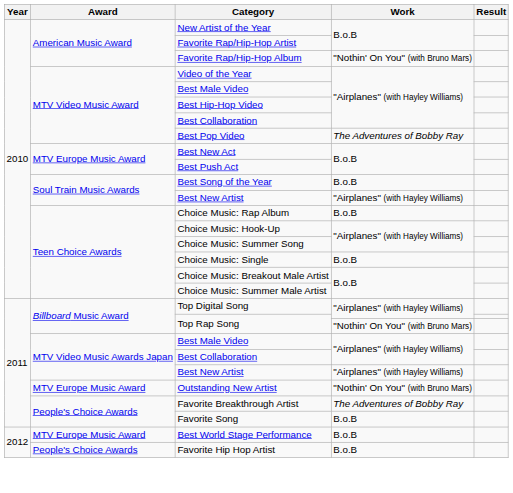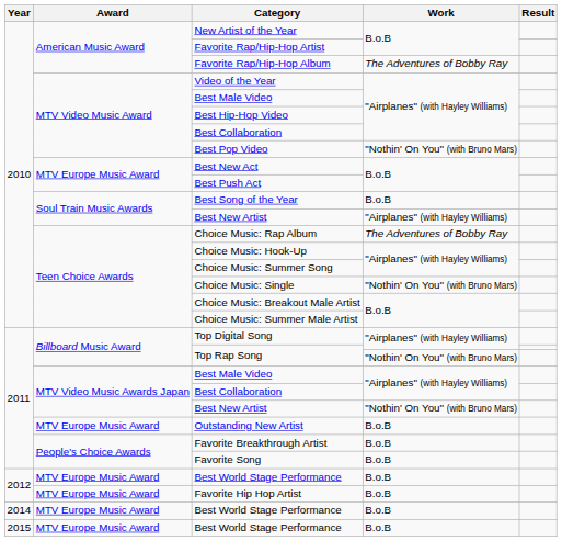Favorite Rap/Hip-Hop Album | Work: "Nothin' On You" (with Bruno Mars) -> The Adventures of Bobby Ray
Best Pop Video | Work: The Adventures of Bobby Ray -> "Nothin' On You" (with Bruno Mars)
Choice Music: Rap Album | Work: B.o.B -> The Adventures of Bobby Ray
Choice Music: Single | Work: B.o.B -> "Nothin' On You" (with Bruno Mars)
2011 / Best New Artist | Work: "Airplanes" (with Hayley Williams) -> "Nothin' On You" (with Bruno Mars)
Outstanding New Artist | Work: "Nothin' On You" (with Bruno Mars) -> B.o.B
Favorite Breakthrough Artist | Work: The Adventures of Bobby Ray -> B.o.B
Favorite Hip Hop Artist | Award: People's Choice Awards -> MTV Europe Music Award
+ row: 2014 | MTV Europe Music Award | Best World Stage Performance | B.o.B
+ row: 2015 | MTV Europe Music Award | Best World Stage Performance | B.o.B
